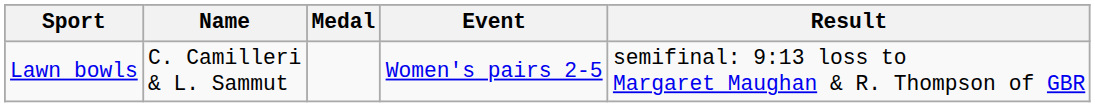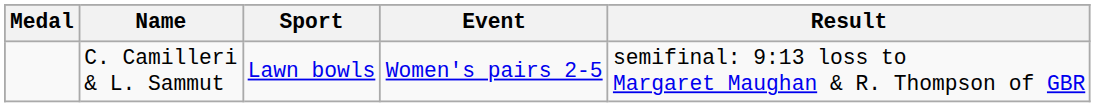columns swapped: Medal <-> Sport
